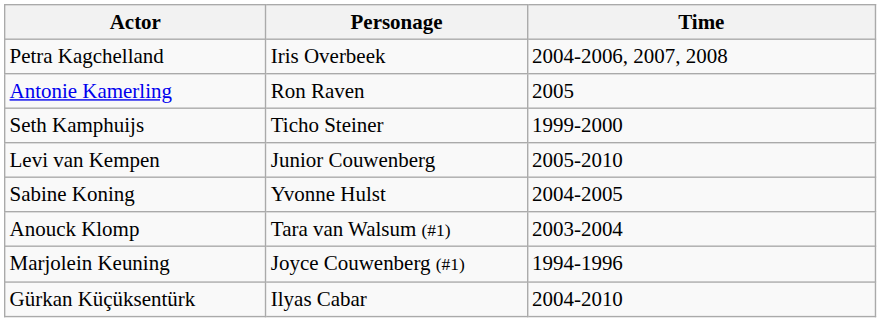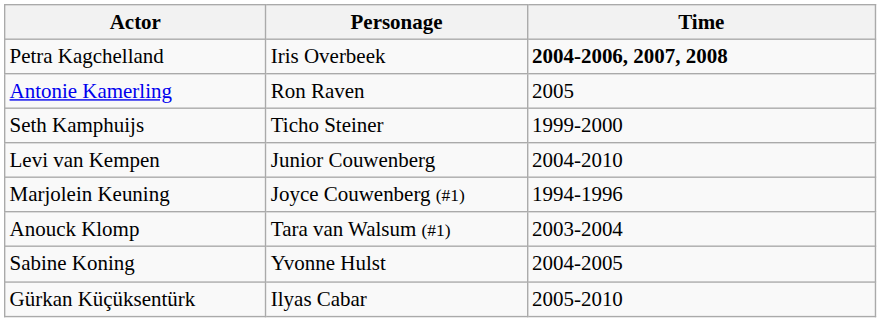Petra Kagchelland | Time: normal -> bold
Levi van Kempen | Time: 2005-2010 -> 2004-2010
rows swapped: Marjolein Keuning <-> Sabine Koning
Gürkan Küçüksentürk | Time: 2004-2010 -> 2005-2010
